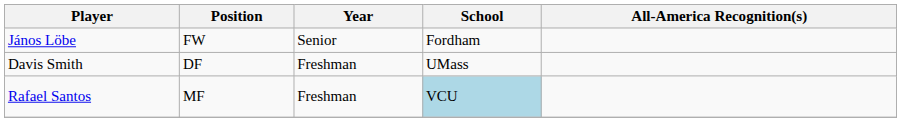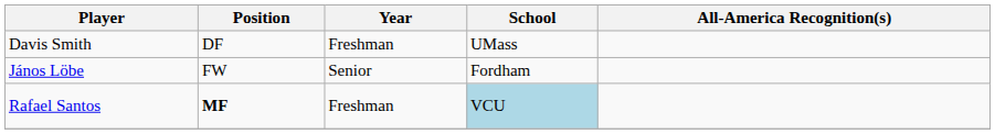rows swapped: Davis Smith <-> János Löbe
Rafael Santos | Position: normal -> bold
